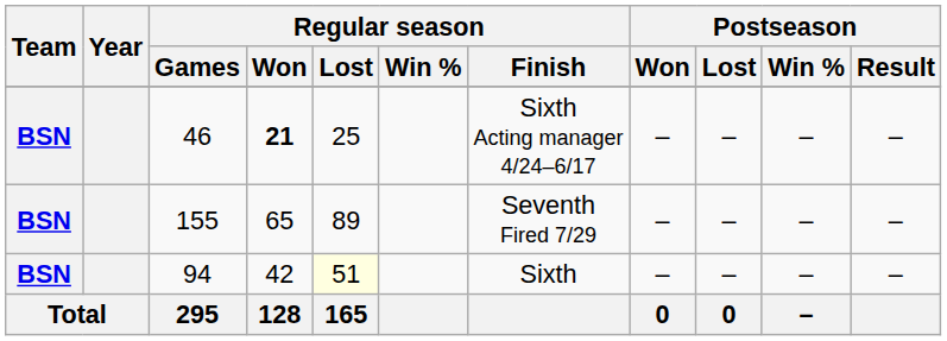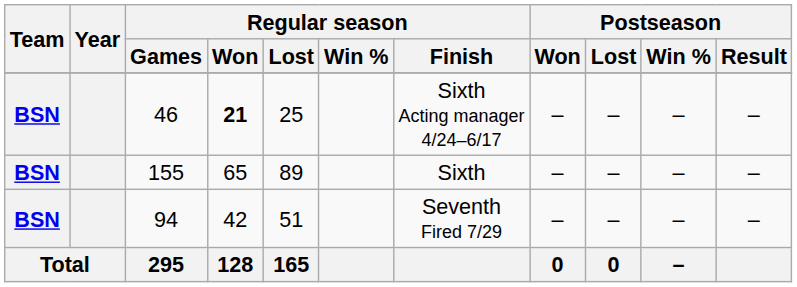155 | Regular season / Finish: Seventh Fired 7/29 -> Sixth
94 | Regular season / Lost: lightyellow background -> no background
94 | Regular season / Finish: Sixth -> Seventh Fired 7/29
